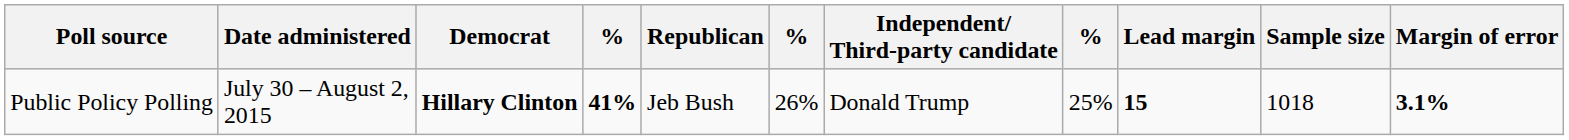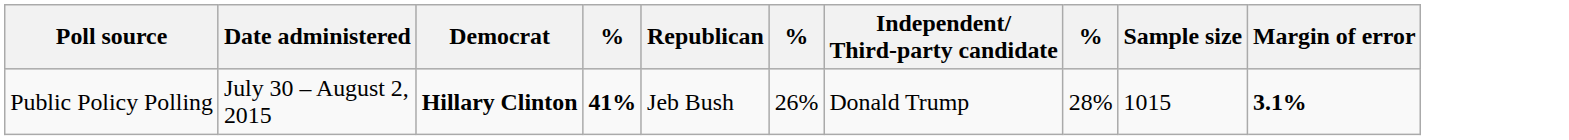- column: Lead margin | 15
Public Policy Polling | column 8: 25% -> 28%
Public Policy Polling | Sample size: 1018 -> 1015
